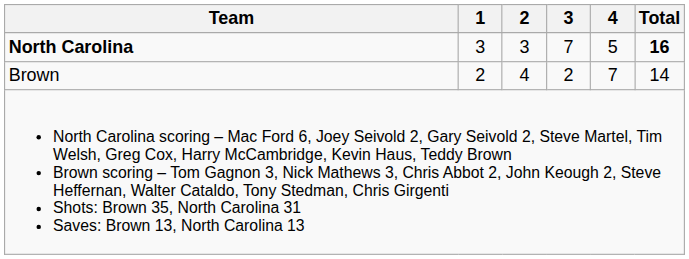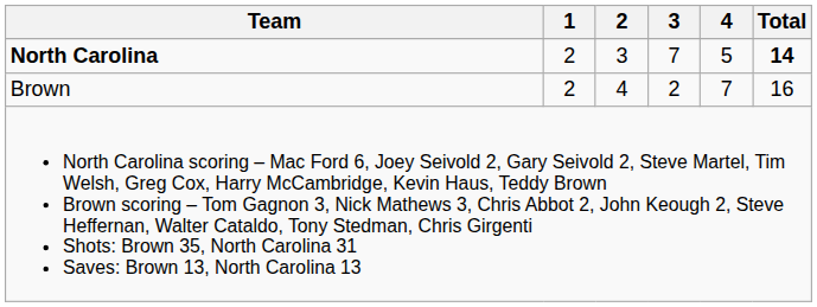North Carolina | 1: 3 -> 2
North Carolina | Total: 16 -> 14
Brown | Total: 14 -> 16
